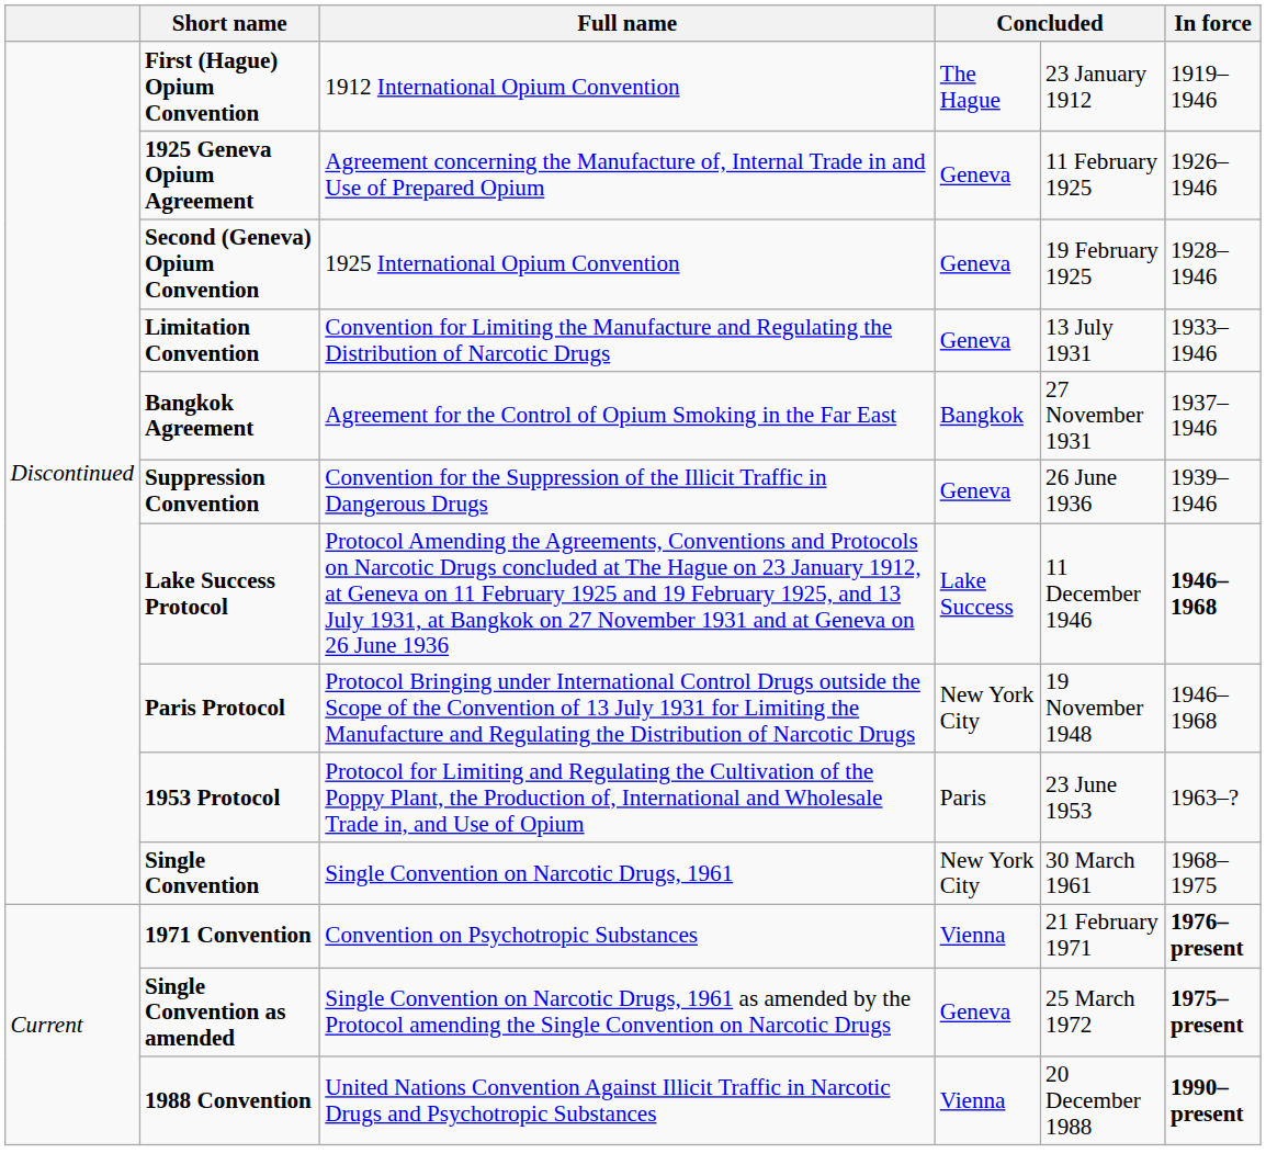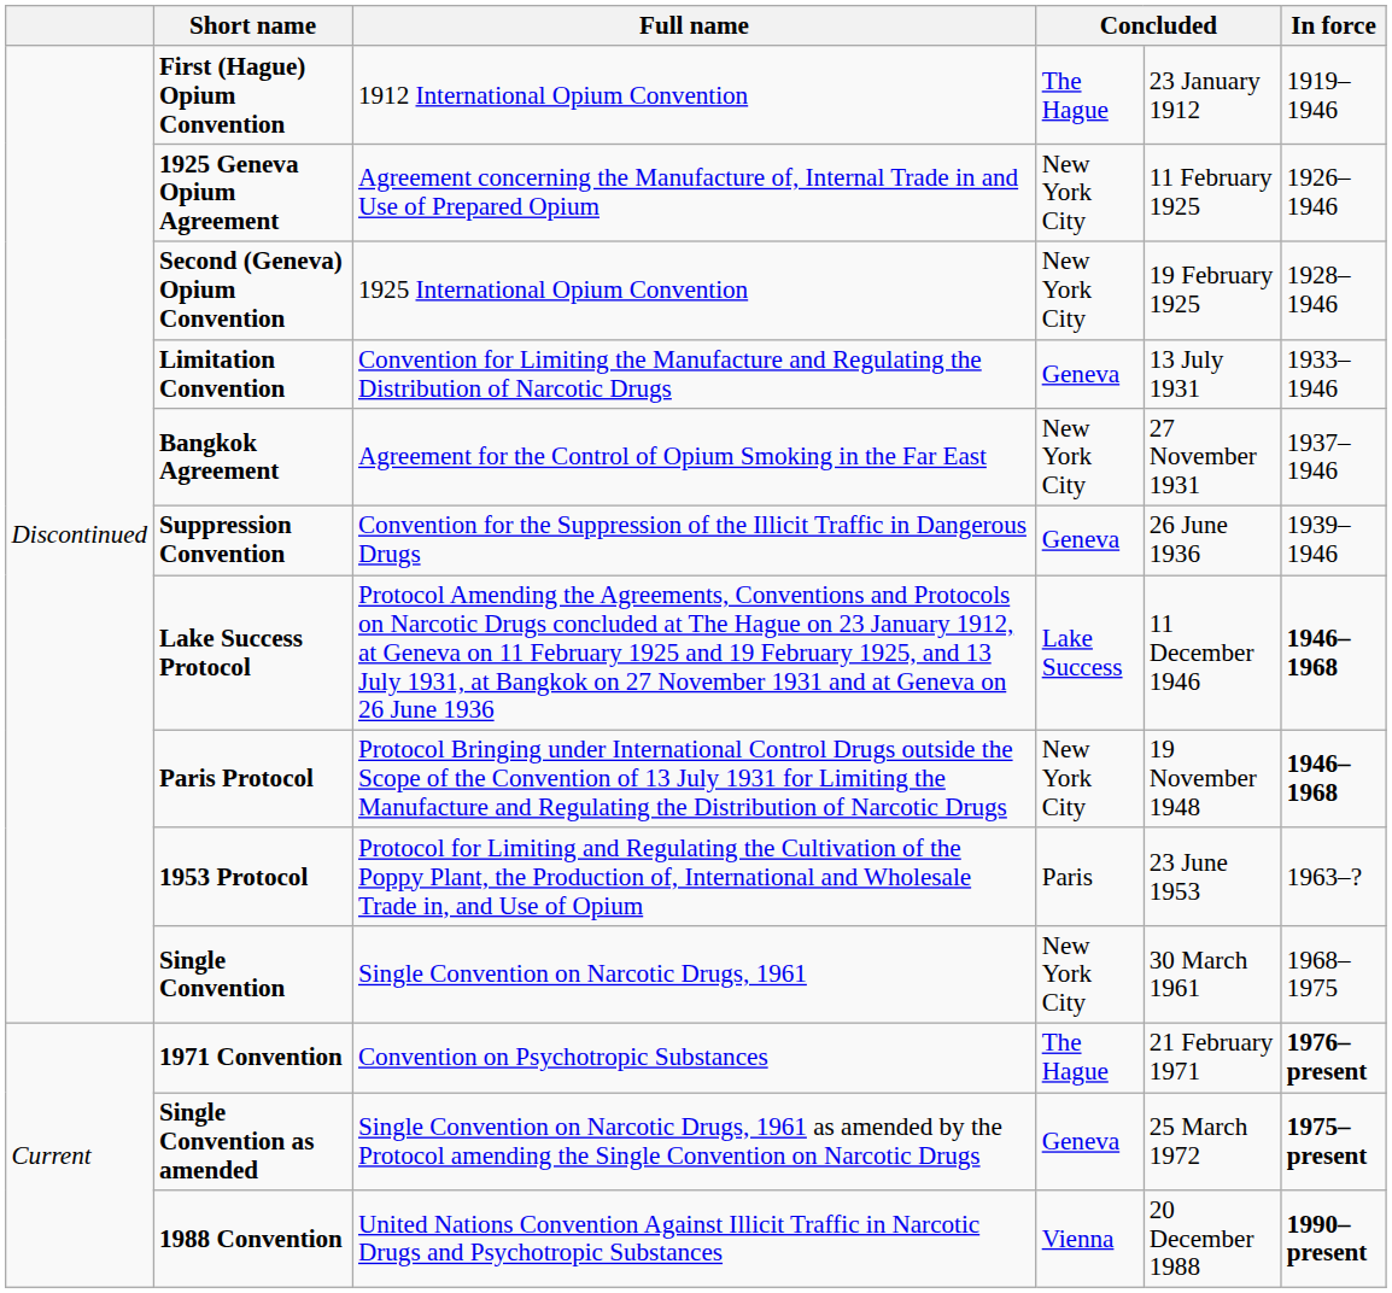1925 Geneva Opium Agreement | column 4: Geneva -> New York City
Second (Geneva) Opium Convention | column 4: Geneva -> New York City
Bangkok Agreement | column 4: Bangkok -> New York City
Paris Protocol | In force: normal -> bold
1971 Convention | column 4: Vienna -> The Hague
